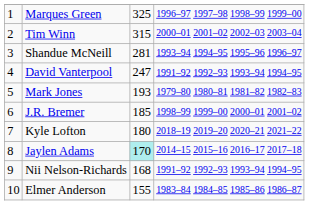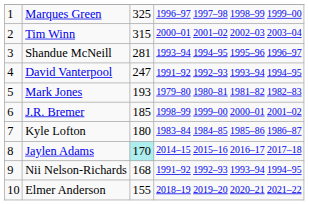Kyle Lofton | column 4: 2018–19 2019–20 2020–21 2021–22 -> 1983–84 1984–85 1985–86 1986–87
Elmer Anderson | column 4: 1983–84 1984–85 1985–86 1986–87 -> 2018–19 2019–20 2020–21 2021–22
